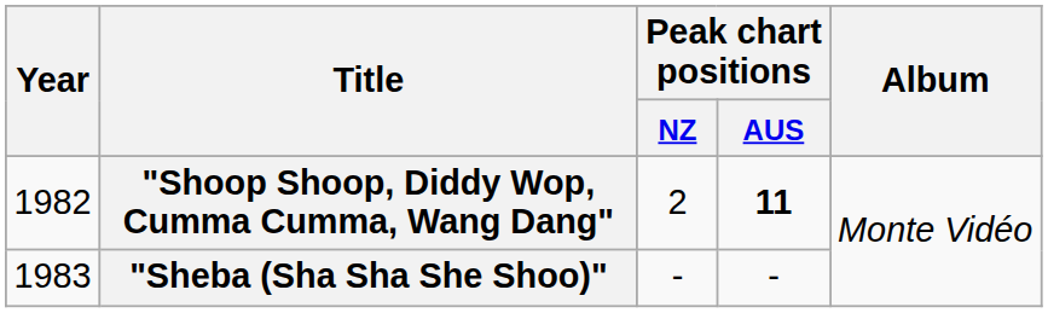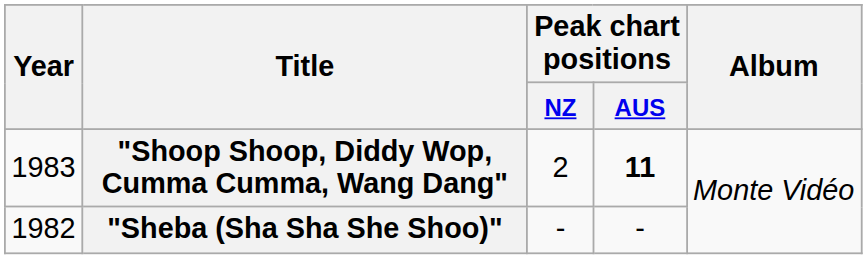"Shoop Shoop, Diddy Wop, Cumma Cumma, Wang Dang" | Year: 1982 -> 1983
"Sheba (Sha Sha She Shoo)" | Year: 1983 -> 1982
